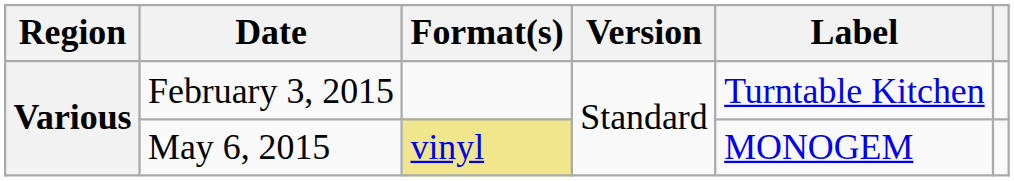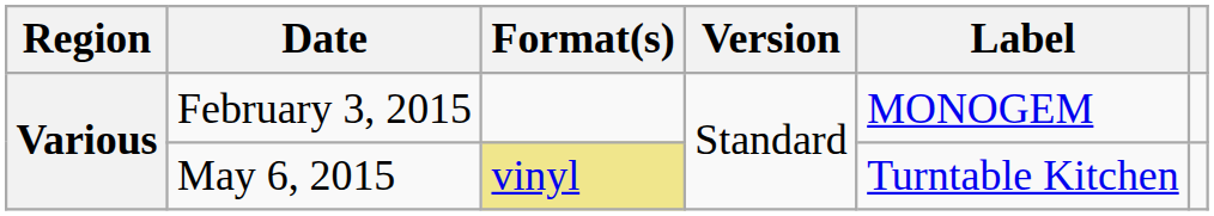February 3, 2015 | Label: Turntable Kitchen -> MONOGEM
May 6, 2015 | Label: MONOGEM -> Turntable Kitchen
